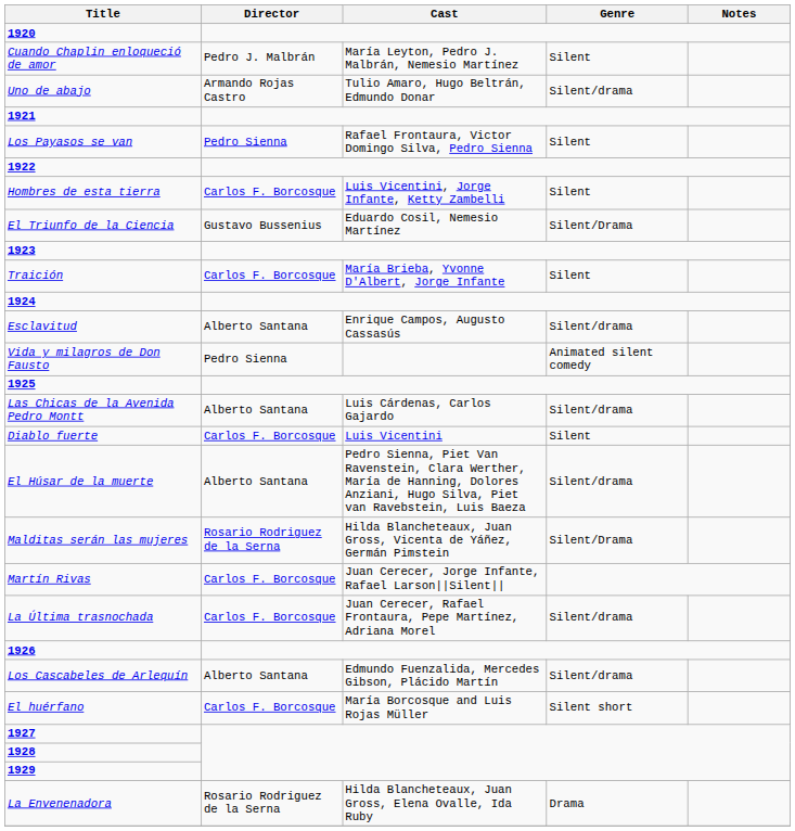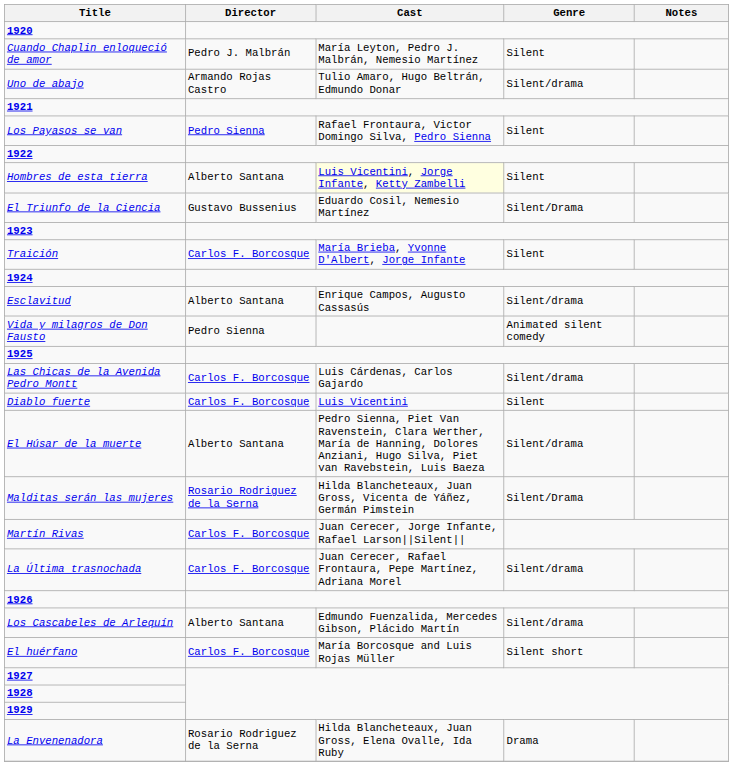Hombres de esta tierra | Director: Carlos F. Borcosque -> Alberto Santana
Hombres de esta tierra | Cast: no background -> lightyellow background
Las Chicas de la Avenida Pedro Montt | Director: Alberto Santana -> Carlos F. Borcosque
